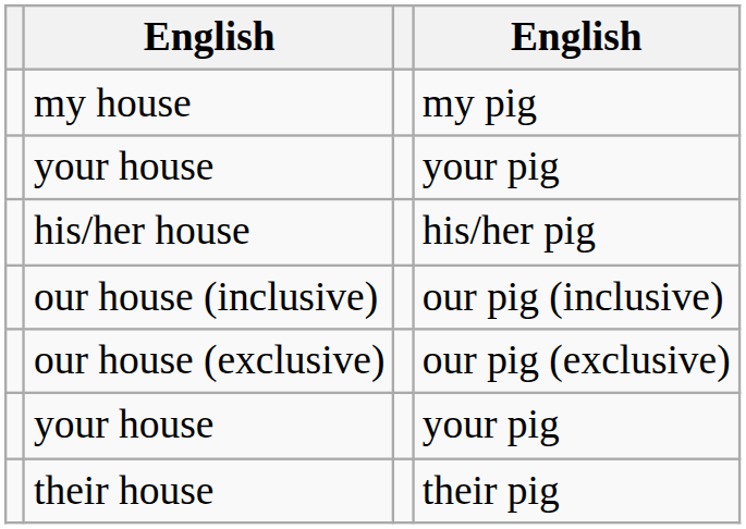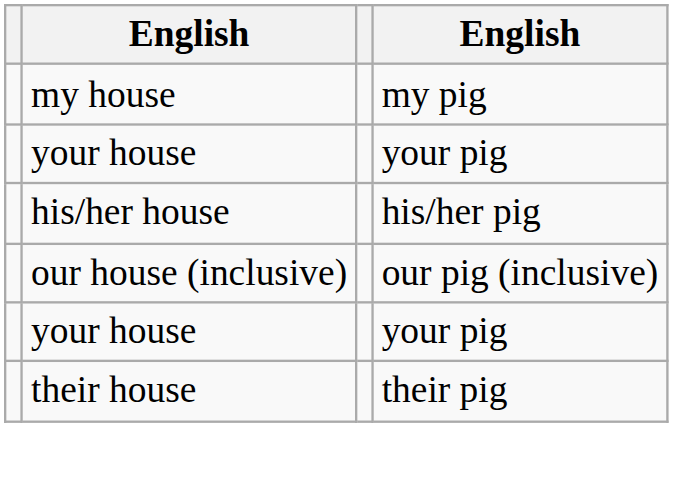- row: our house (exclusive) | our pig (exclusive)
